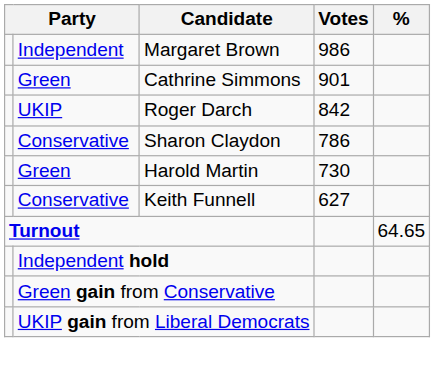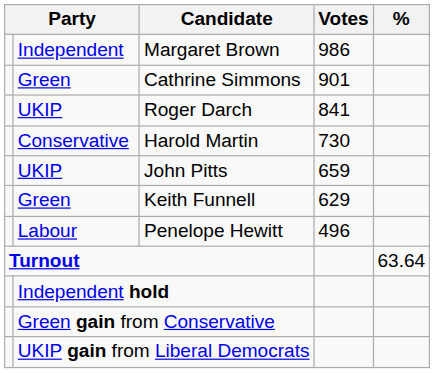Roger Darch | Votes: 842 -> 841
- row: Conservative | Sharon Claydon | 786
Harold Martin | column 2: Green -> Conservative
+ row: UKIP | John Pitts | 659
Keith Funnell | column 2: Conservative -> Green
Keith Funnell | Votes: 627 -> 629
+ row: Labour | Penelope Hewitt | 496
Turnout | %: 64.65 -> 63.64
